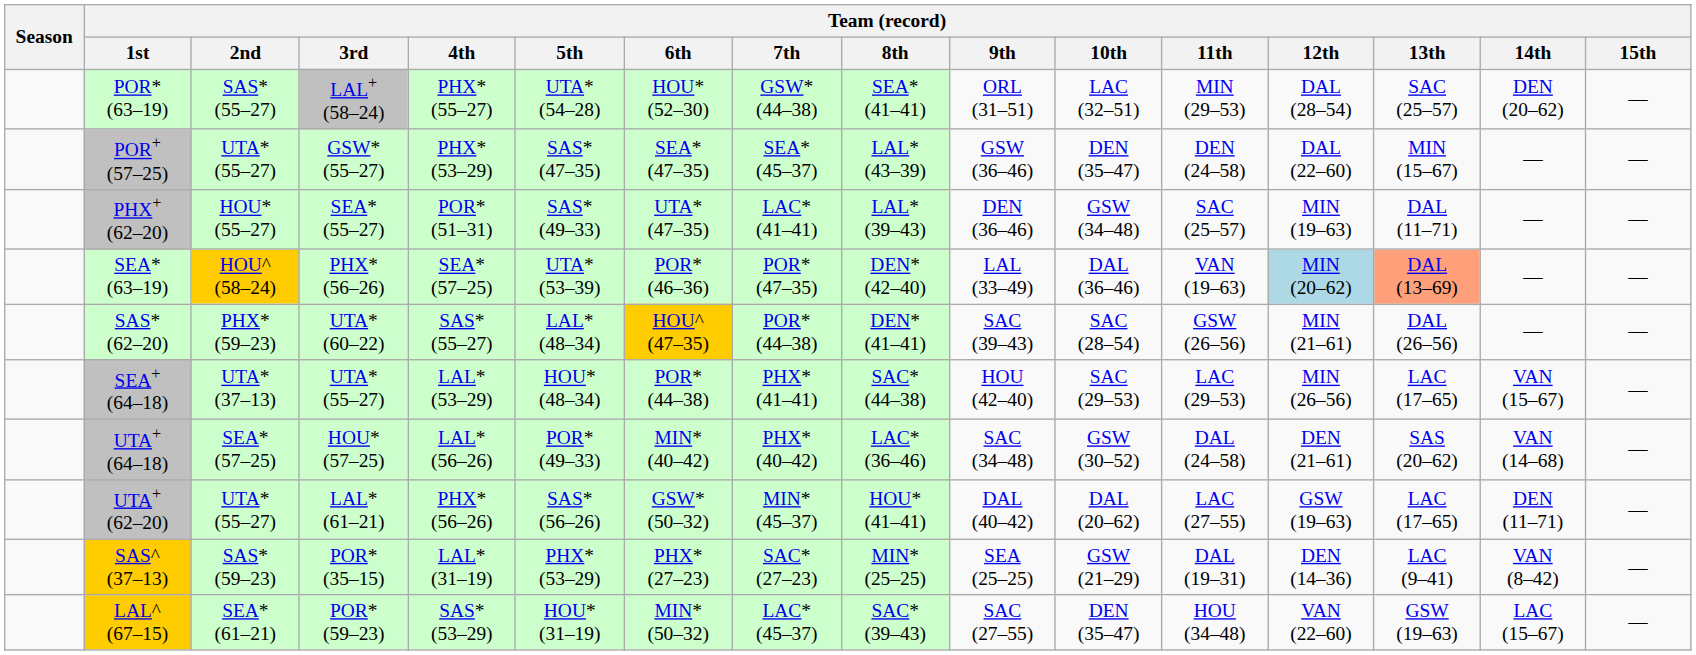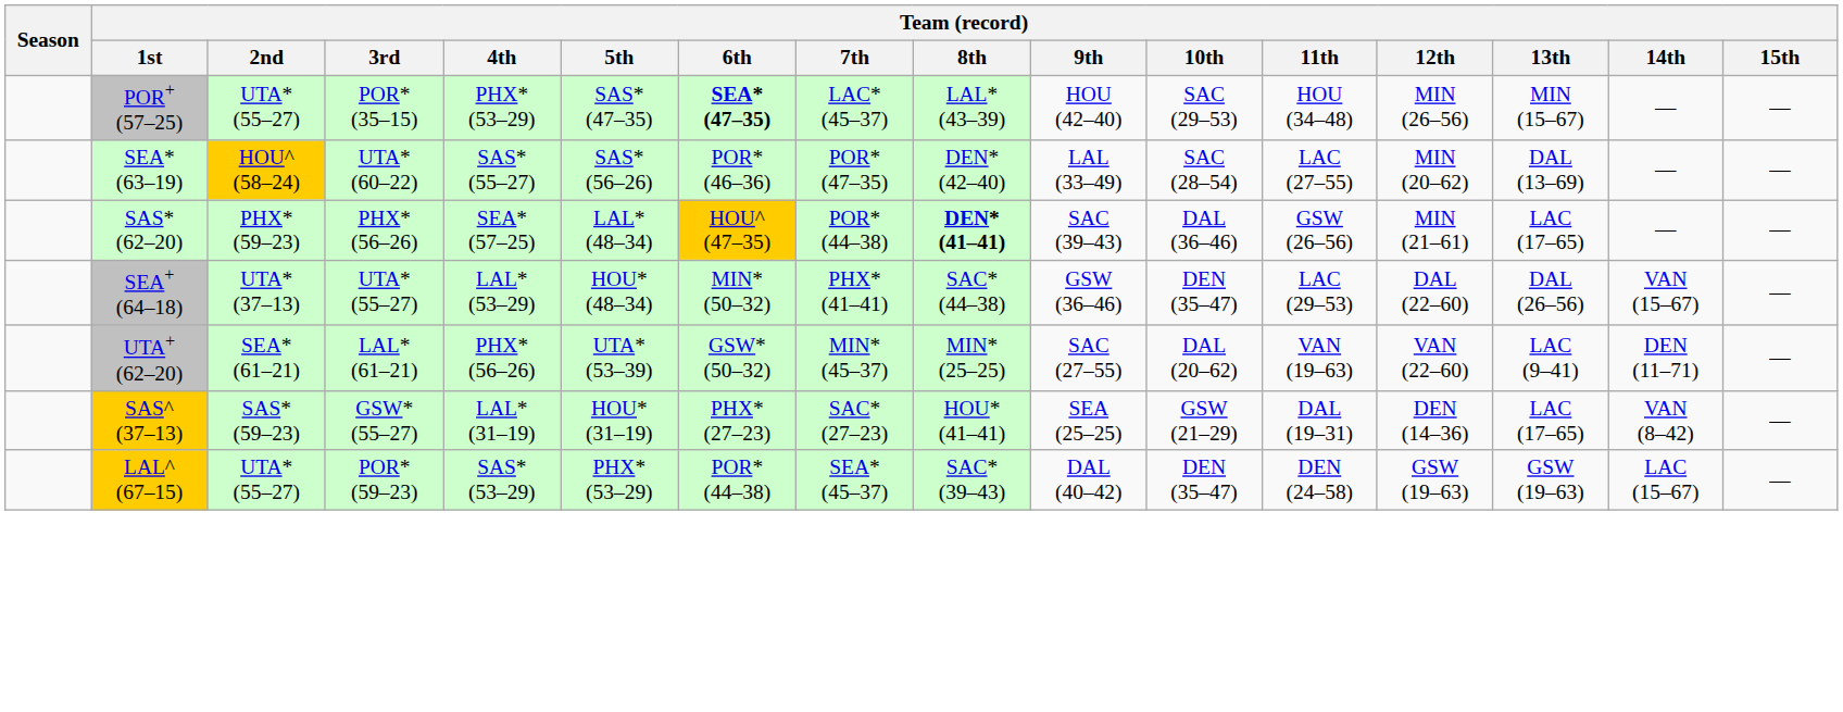- row: POR* (63–19) | SAS* (55–27) | LAL+ (58–24) | PHX* (55–27) | UTA* (54–28) | HOU* (52–30) | GSW* (44–38) | SEA* (41–41) | ORL (31–51) | LAC (32–51) | MIN (29–53) | DAL (28–54) | SAC (25–57) | DEN (20–62) | —
POR+ (57–25) | Team (record) / 3rd: GSW* (55–27) -> POR* (35–15)
POR+ (57–25) | Team (record) / 6th: normal -> bold
POR+ (57–25) | Team (record) / 7th: SEA* (45–37) -> LAC* (45–37)
POR+ (57–25) | Team (record) / 9th: GSW (36–46) -> HOU (42–40)
POR+ (57–25) | Team (record) / 10th: DEN (35–47) -> SAC (29–53)
POR+ (57–25) | Team (record) / 11th: DEN (24–58) -> HOU (34–48)
POR+ (57–25) | Team (record) / 12th: DAL (22–60) -> MIN (26–56)
- row: PHX+ (62–20) | HOU* (55–27) | SEA* (55–27) | POR* (51–31) | SAS* (49–33) | UTA* (47–35) | LAC* (41–41) | LAL* (39–43) | DEN (36–46) | GSW (34–48) | SAC (25–57) | MIN (19–63) | DAL (11–71) | — | —
SEA* (63–19) | Team (record) / 3rd: PHX* (56–26) -> UTA* (60–22)
SEA* (63–19) | Team (record) / 4th: SEA* (57–25) -> SAS* (55–27)
SEA* (63–19) | Team (record) / 5th: UTA* (53–39) -> SAS* (56–26)
SEA* (63–19) | Team (record) / 10th: DAL (36–46) -> SAC (28–54)
SEA* (63–19) | Team (record) / 11th: VAN (19–63) -> LAC (27–55)
SEA* (63–19) | Team (record) / 12th: lightblue background -> no background
SEA* (63–19) | Team (record) / 13th: lightsalmon background -> no background
SAS* (62–20) | Team (record) / 3rd: UTA* (60–22) -> PHX* (56–26)
SAS* (62–20) | Team (record) / 4th: SAS* (55–27) -> SEA* (57–25)
SAS* (62–20) | Team (record) / 8th: normal -> bold
SAS* (62–20) | Team (record) / 10th: SAC (28–54) -> DAL (36–46)
SAS* (62–20) | Team (record) / 13th: DAL (26–56) -> LAC (17–65)
SEA+ (64–18) | Team (record) / 6th: POR* (44–38) -> MIN* (50–32)
SEA+ (64–18) | Team (record) / 9th: HOU (42–40) -> GSW (36–46)
SEA+ (64–18) | Team (record) / 10th: SAC (29–53) -> DEN (35–47)
SEA+ (64–18) | Team (record) / 12th: MIN (26–56) -> DAL (22–60)
SEA+ (64–18) | Team (record) / 13th: LAC (17–65) -> DAL (26–56)
- row: UTA+ (64–18) | SEA* (57–25) | HOU* (57–25) | LAL* (56–26) | POR* (49–33) | MIN* (40–42) | PHX* (40–42) | LAC* (36–46) | SAC (34–48) | GSW (30–52) | DAL (24–58) | DEN (21–61) | SAS (20–62) | VAN (14–68) | —
UTA+ (62–20) | Team (record) / 2nd: UTA* (55–27) -> SEA* (61–21)
UTA+ (62–20) | Team (record) / 5th: SAS* (56–26) -> UTA* (53–39)
UTA+ (62–20) | Team (record) / 8th: HOU* (41–41) -> MIN* (25–25)
UTA+ (62–20) | Team (record) / 9th: DAL (40–42) -> SAC (27–55)
UTA+ (62–20) | Team (record) / 11th: LAC (27–55) -> VAN (19–63)
UTA+ (62–20) | Team (record) / 12th: GSW (19–63) -> VAN (22–60)
UTA+ (62–20) | Team (record) / 13th: LAC (17–65) -> LAC (9–41)
SAS^ (37–13) | Team (record) / 3rd: POR* (35–15) -> GSW* (55–27)
SAS^ (37–13) | Team (record) / 5th: PHX* (53–29) -> HOU* (31–19)
SAS^ (37–13) | Team (record) / 8th: MIN* (25–25) -> HOU* (41–41)
SAS^ (37–13) | Team (record) / 13th: LAC (9–41) -> LAC (17–65)
LAL^ (67–15) | Team (record) / 2nd: SEA* (61–21) -> UTA* (55–27)
LAL^ (67–15) | Team (record) / 5th: HOU* (31–19) -> PHX* (53–29)
LAL^ (67–15) | Team (record) / 6th: MIN* (50–32) -> POR* (44–38)
LAL^ (67–15) | Team (record) / 7th: LAC* (45–37) -> SEA* (45–37)
LAL^ (67–15) | Team (record) / 9th: SAC (27–55) -> DAL (40–42)
LAL^ (67–15) | Team (record) / 11th: HOU (34–48) -> DEN (24–58)
LAL^ (67–15) | Team (record) / 12th: VAN (22–60) -> GSW (19–63)
